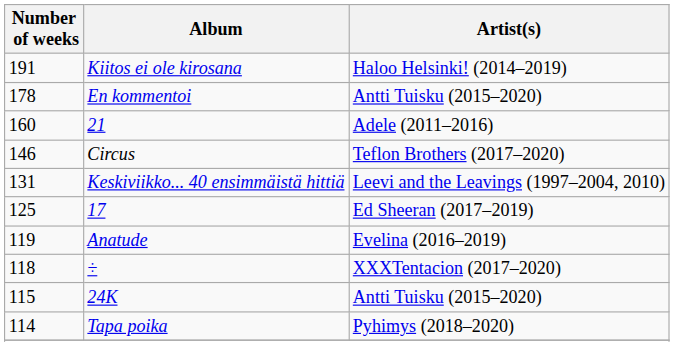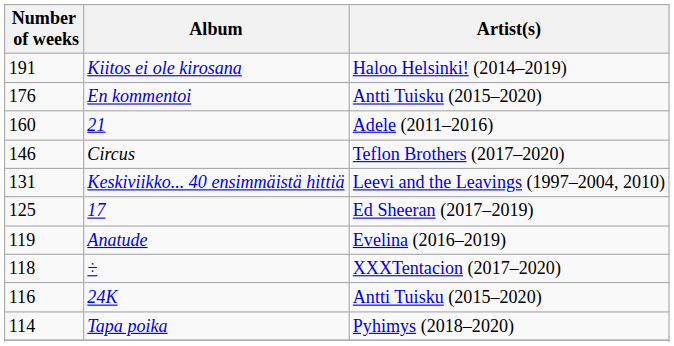En kommentoi | Number of weeks: 178 -> 176
24K | Number of weeks: 115 -> 116
